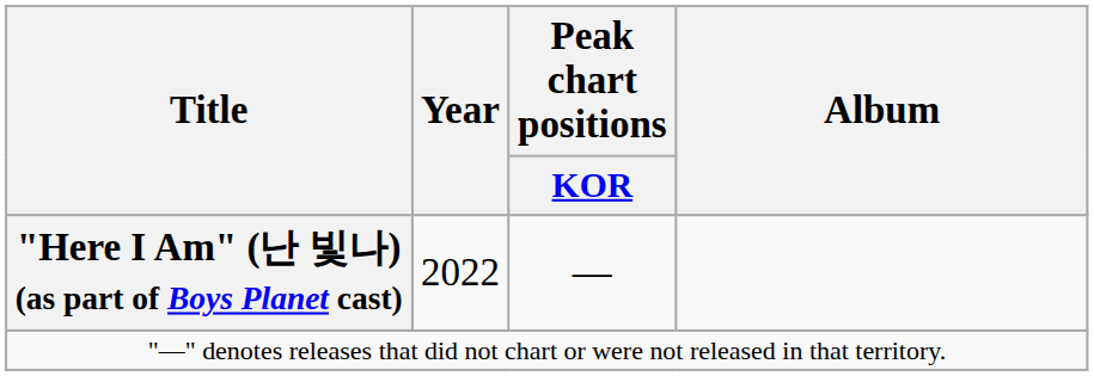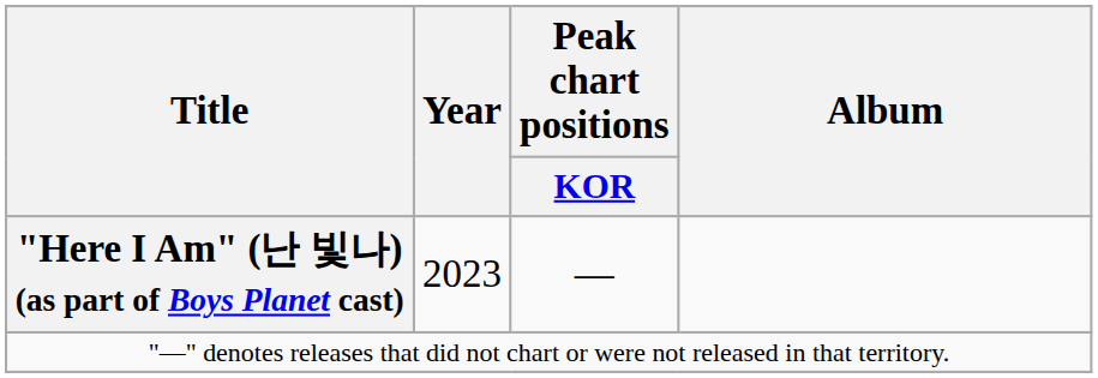"Here I Am" (난 빛나) (as part of Boys Planet cast) | Year: 2022 -> 2023
